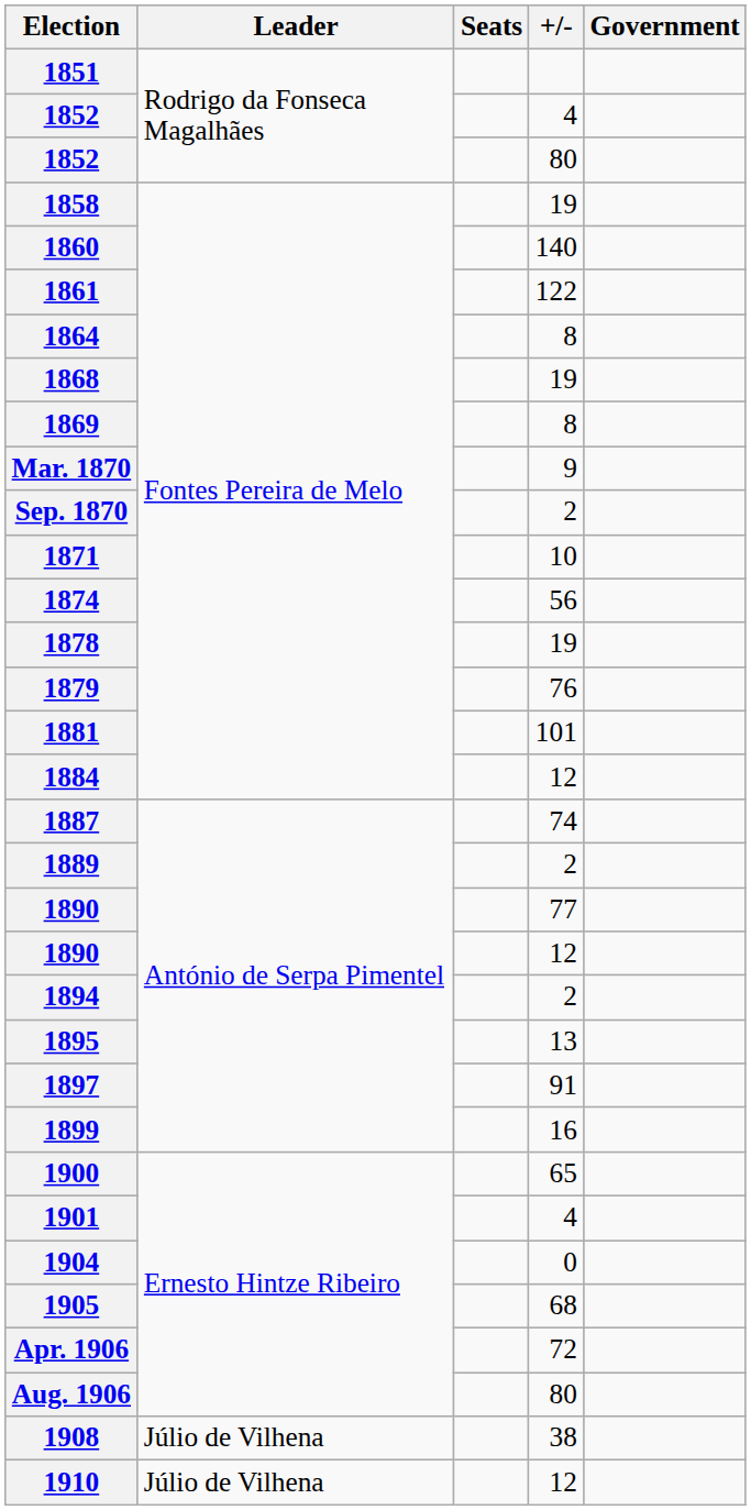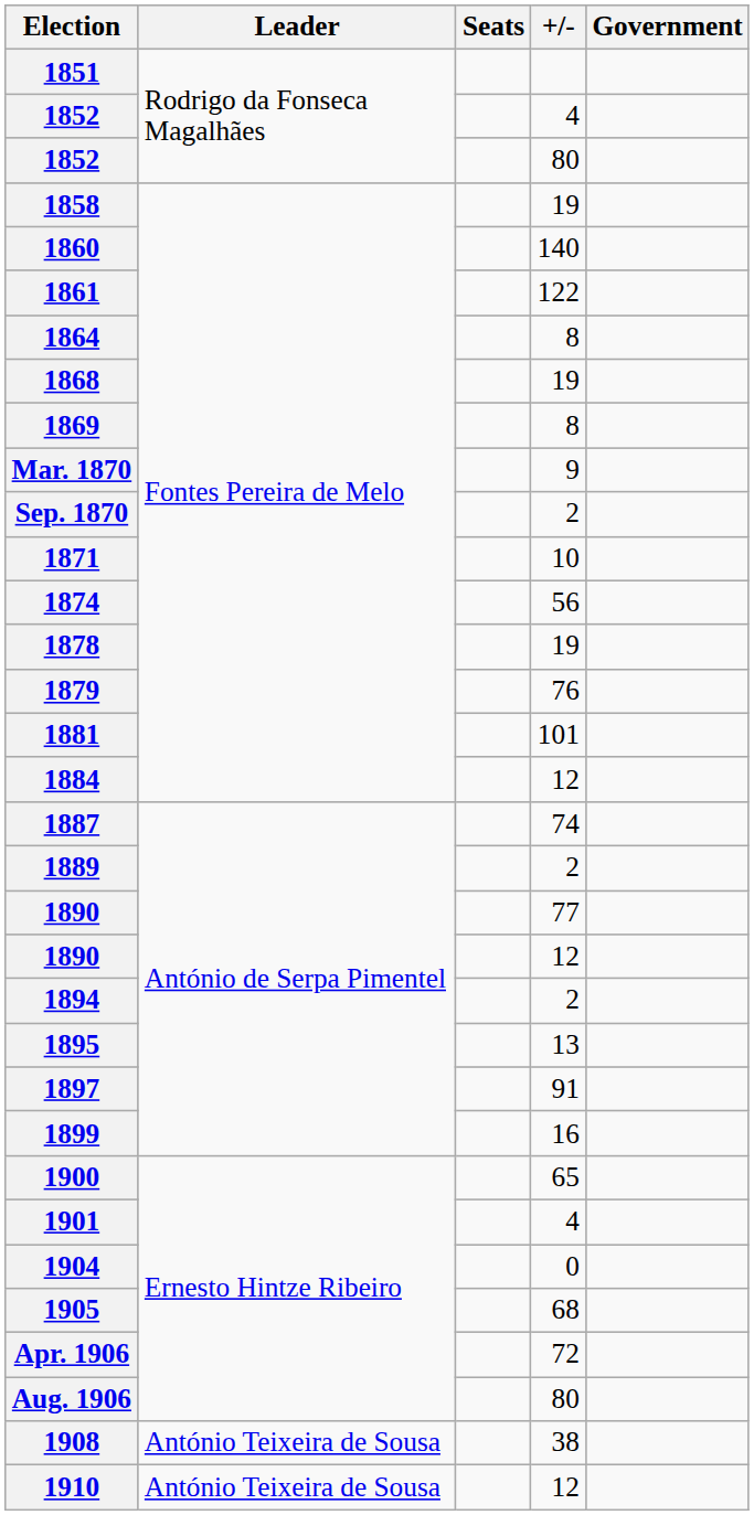1908 | Leader: Júlio de Vilhena -> António Teixeira de Sousa
1910 | Leader: Júlio de Vilhena -> António Teixeira de Sousa
